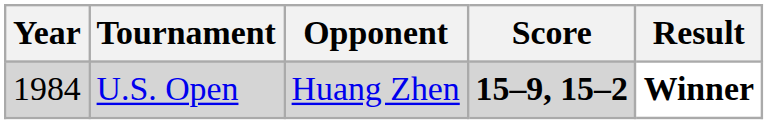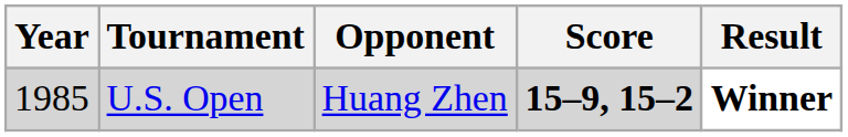U.S. Open | Year: 1984 -> 1985
